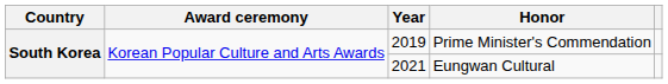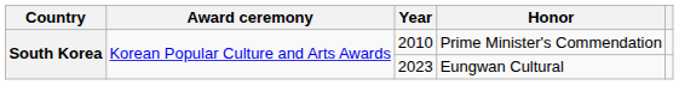Prime Minister's Commendation | Year: 2019 -> 2010
Eungwan Cultural | Year: 2021 -> 2023
